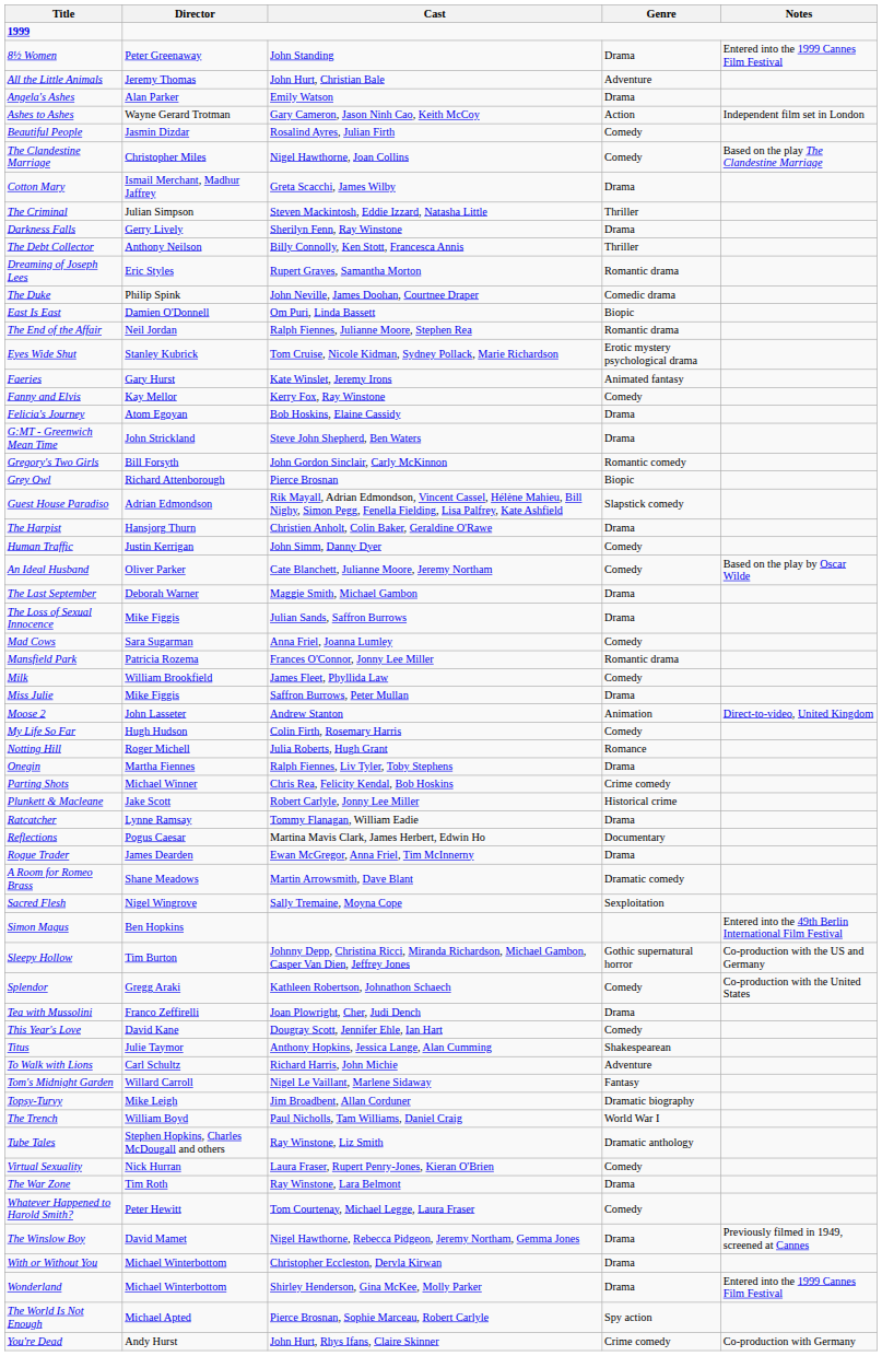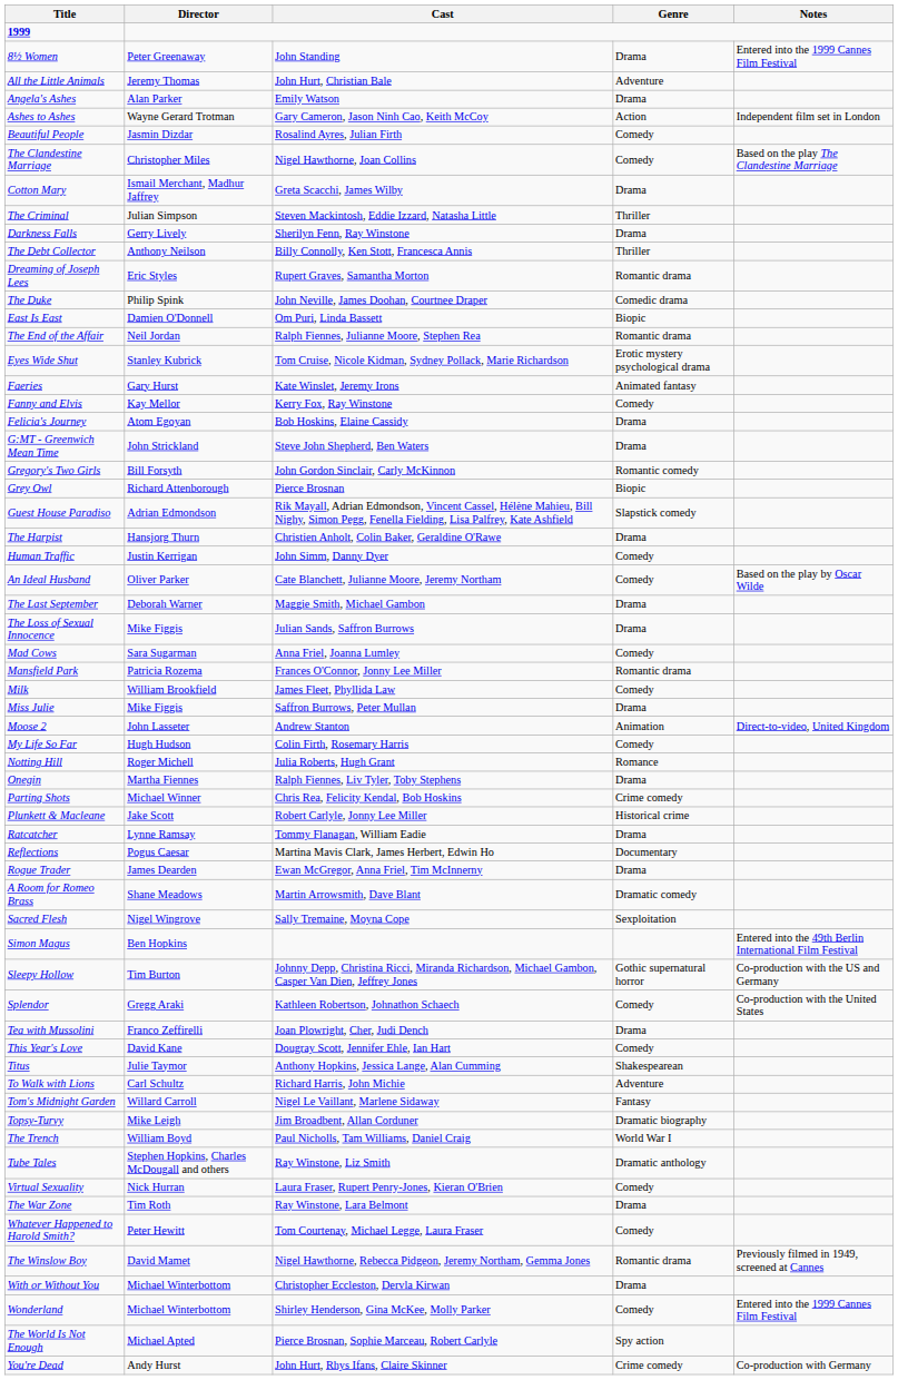The Winslow Boy | Genre: Drama -> Romantic drama
Wonderland | Genre: Drama -> Comedy
